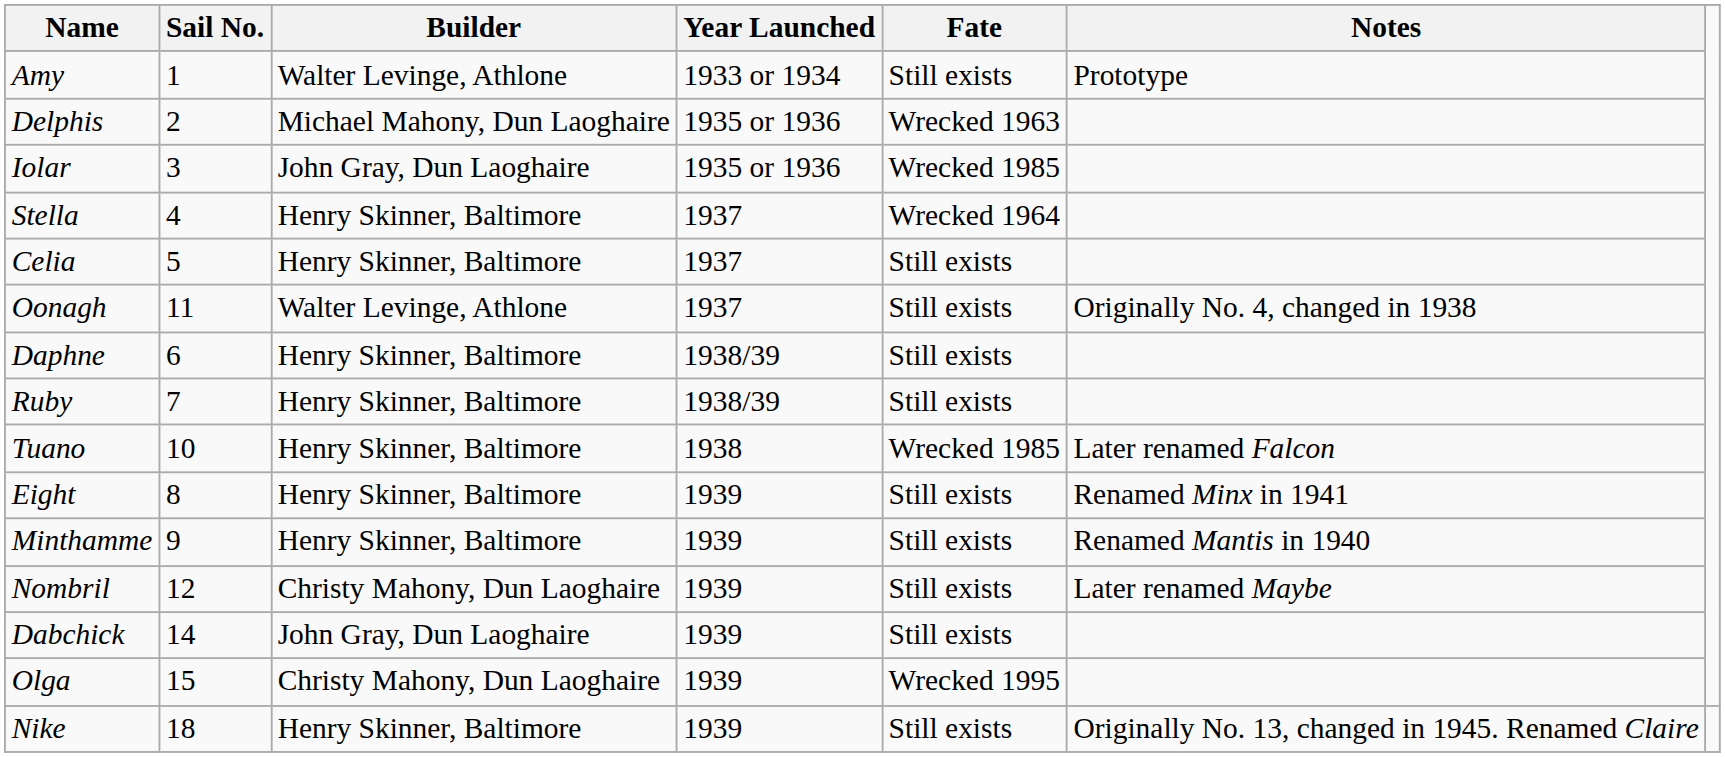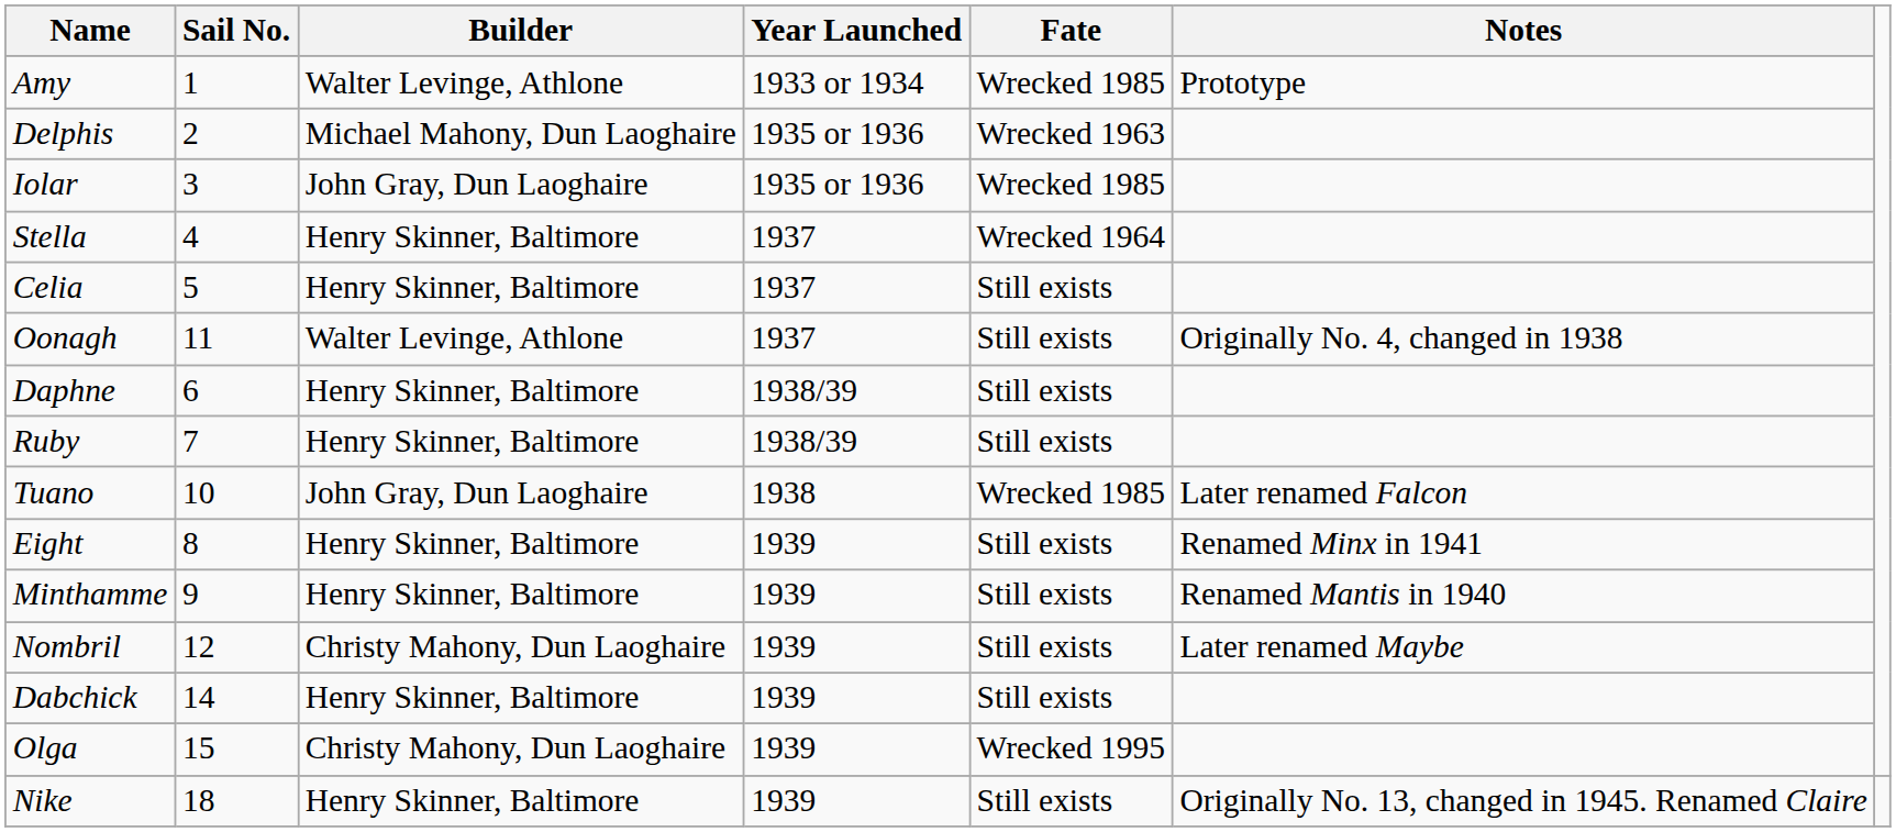Amy | Fate: Still exists -> Wrecked 1985
Tuano | Builder: Henry Skinner, Baltimore -> John Gray, Dun Laoghaire
Dabchick | Builder: John Gray, Dun Laoghaire -> Henry Skinner, Baltimore
